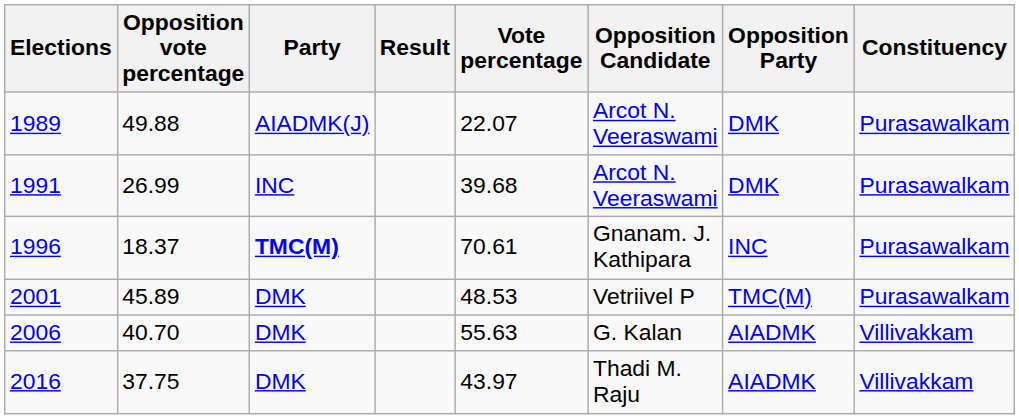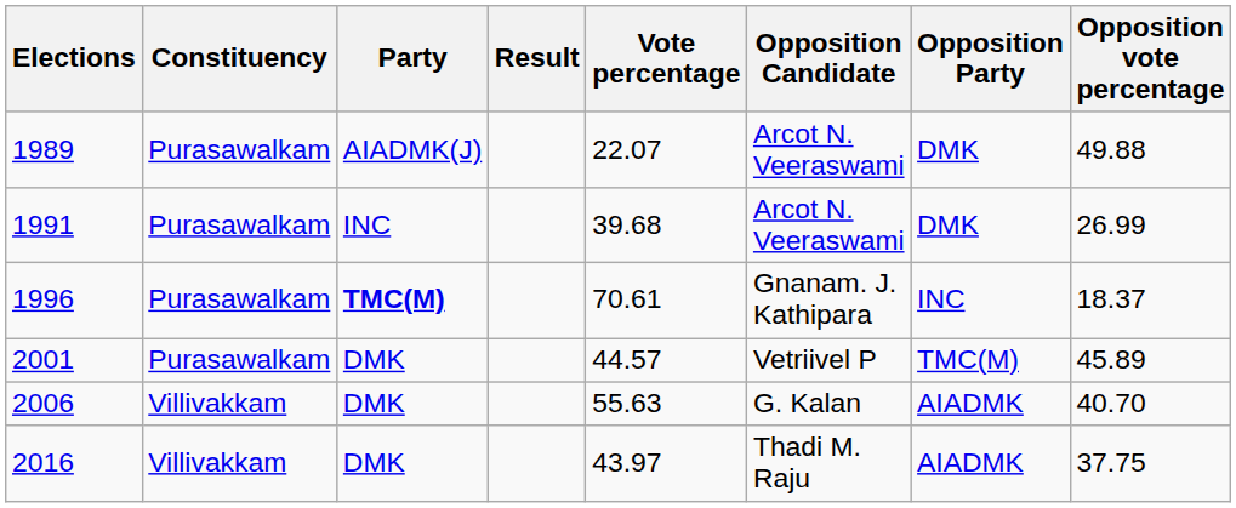columns swapped: Constituency <-> Opposition vote percentage
2001 | Vote percentage: 48.53 -> 44.57
